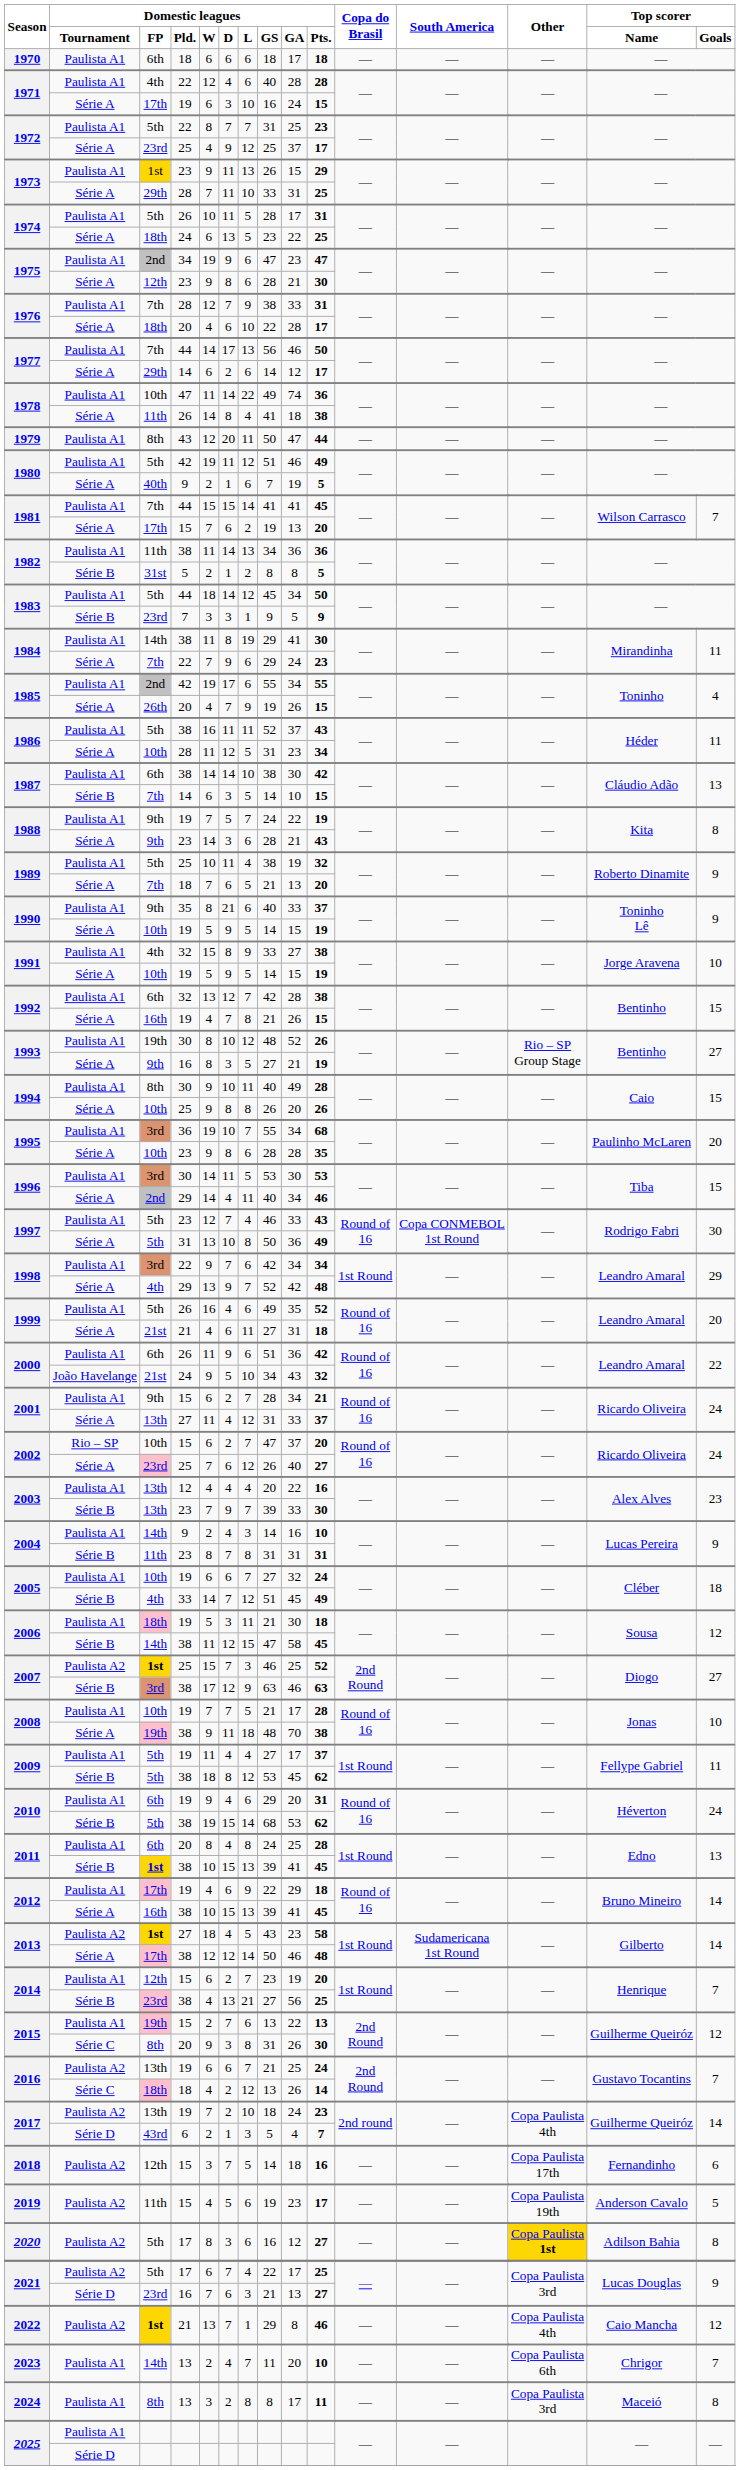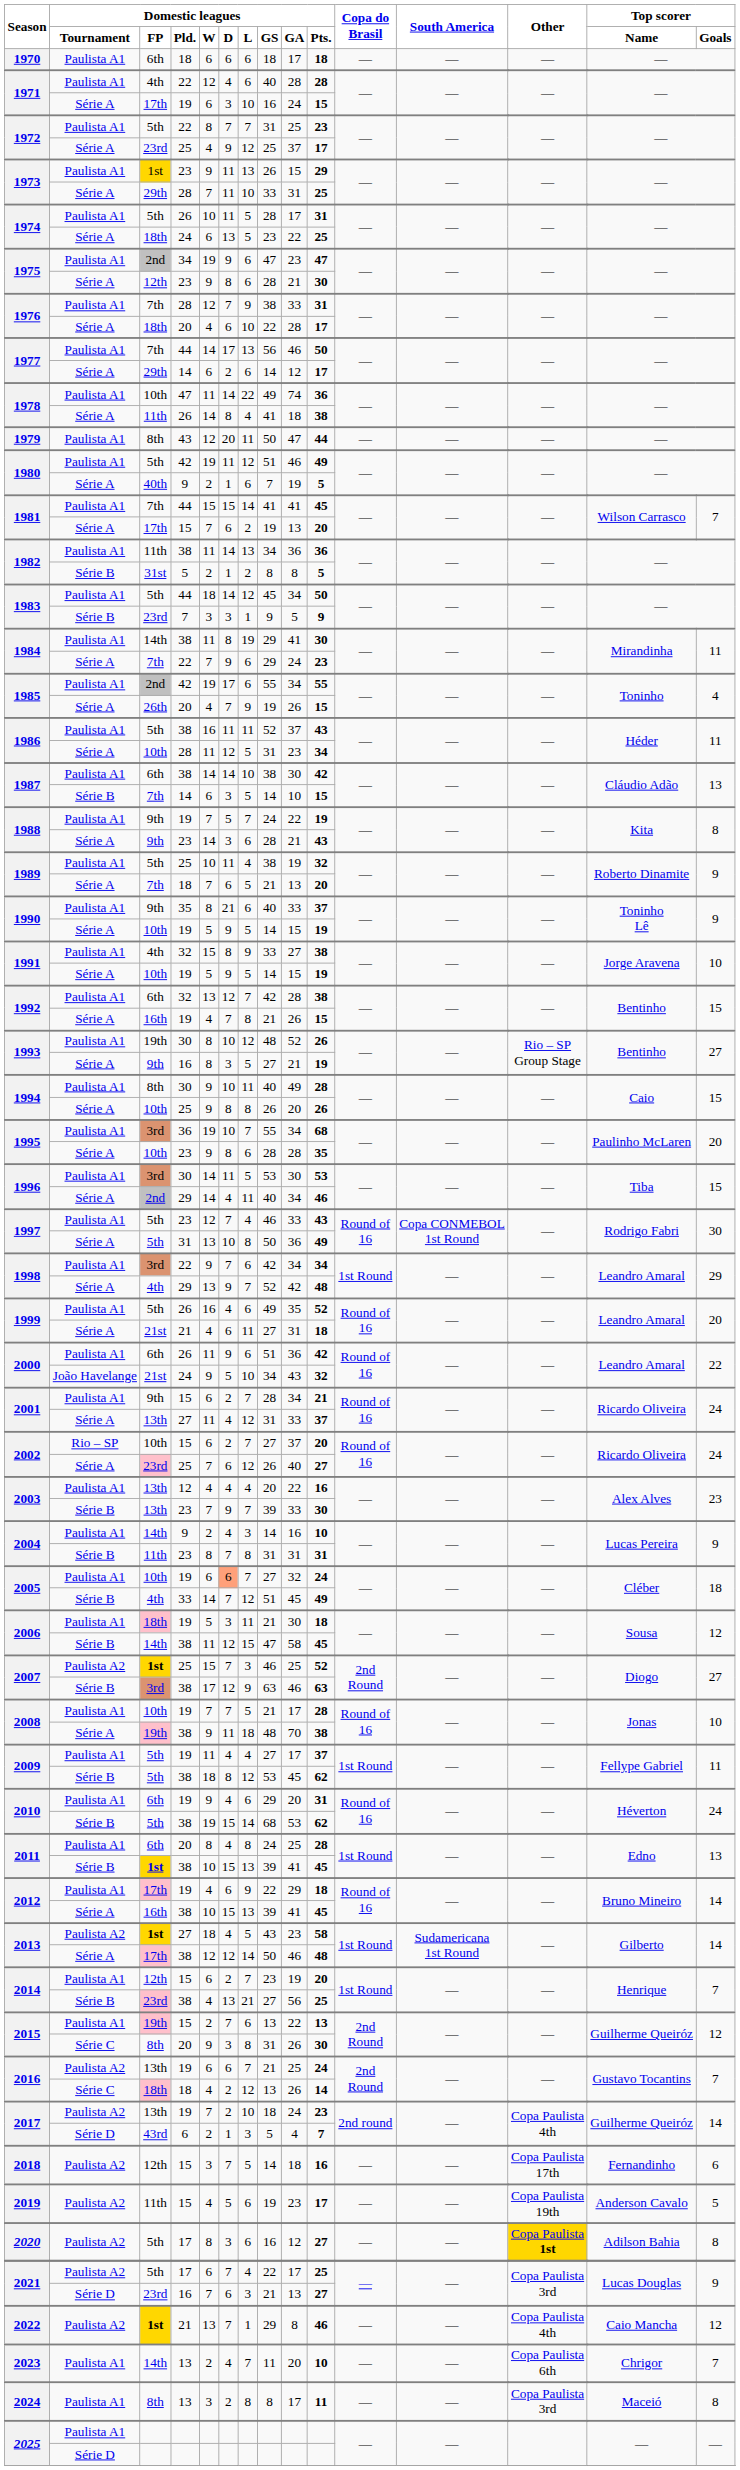2002 / Rio – SP | Domestic leagues / GS: 47 -> 27
2005 / Paulista A1 | Domestic leagues / D: no background -> lightsalmon background
